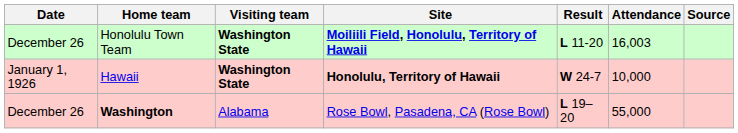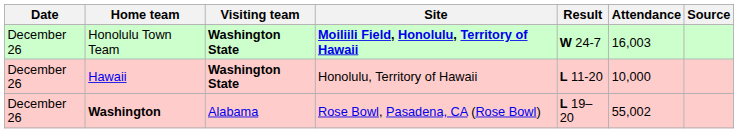Honolulu Town Team | Result: L 11-20 -> W 24-7
Hawaii | Date: January 1, 1926 -> December 26
Hawaii | Site: bold -> normal
Hawaii | Result: W 24-7 -> L 11-20
Washington | Attendance: 55,000 -> 55,002
